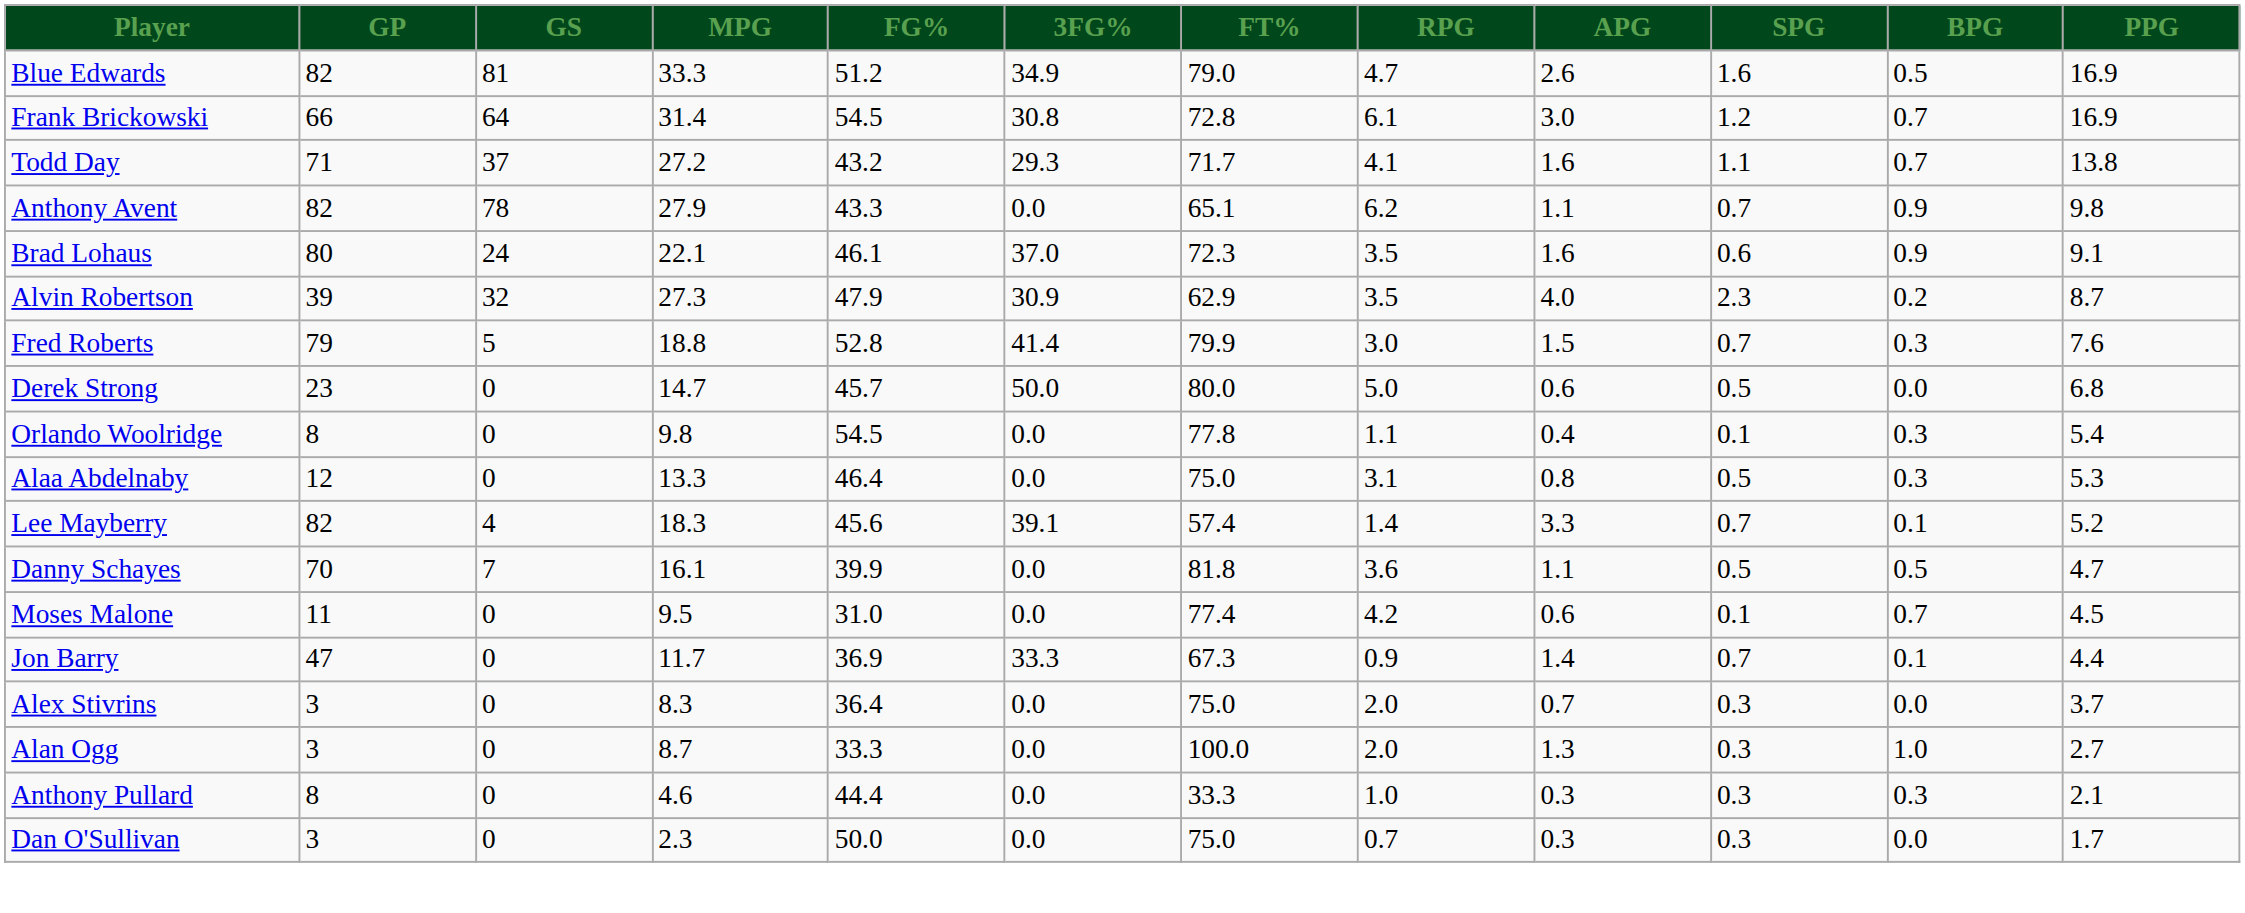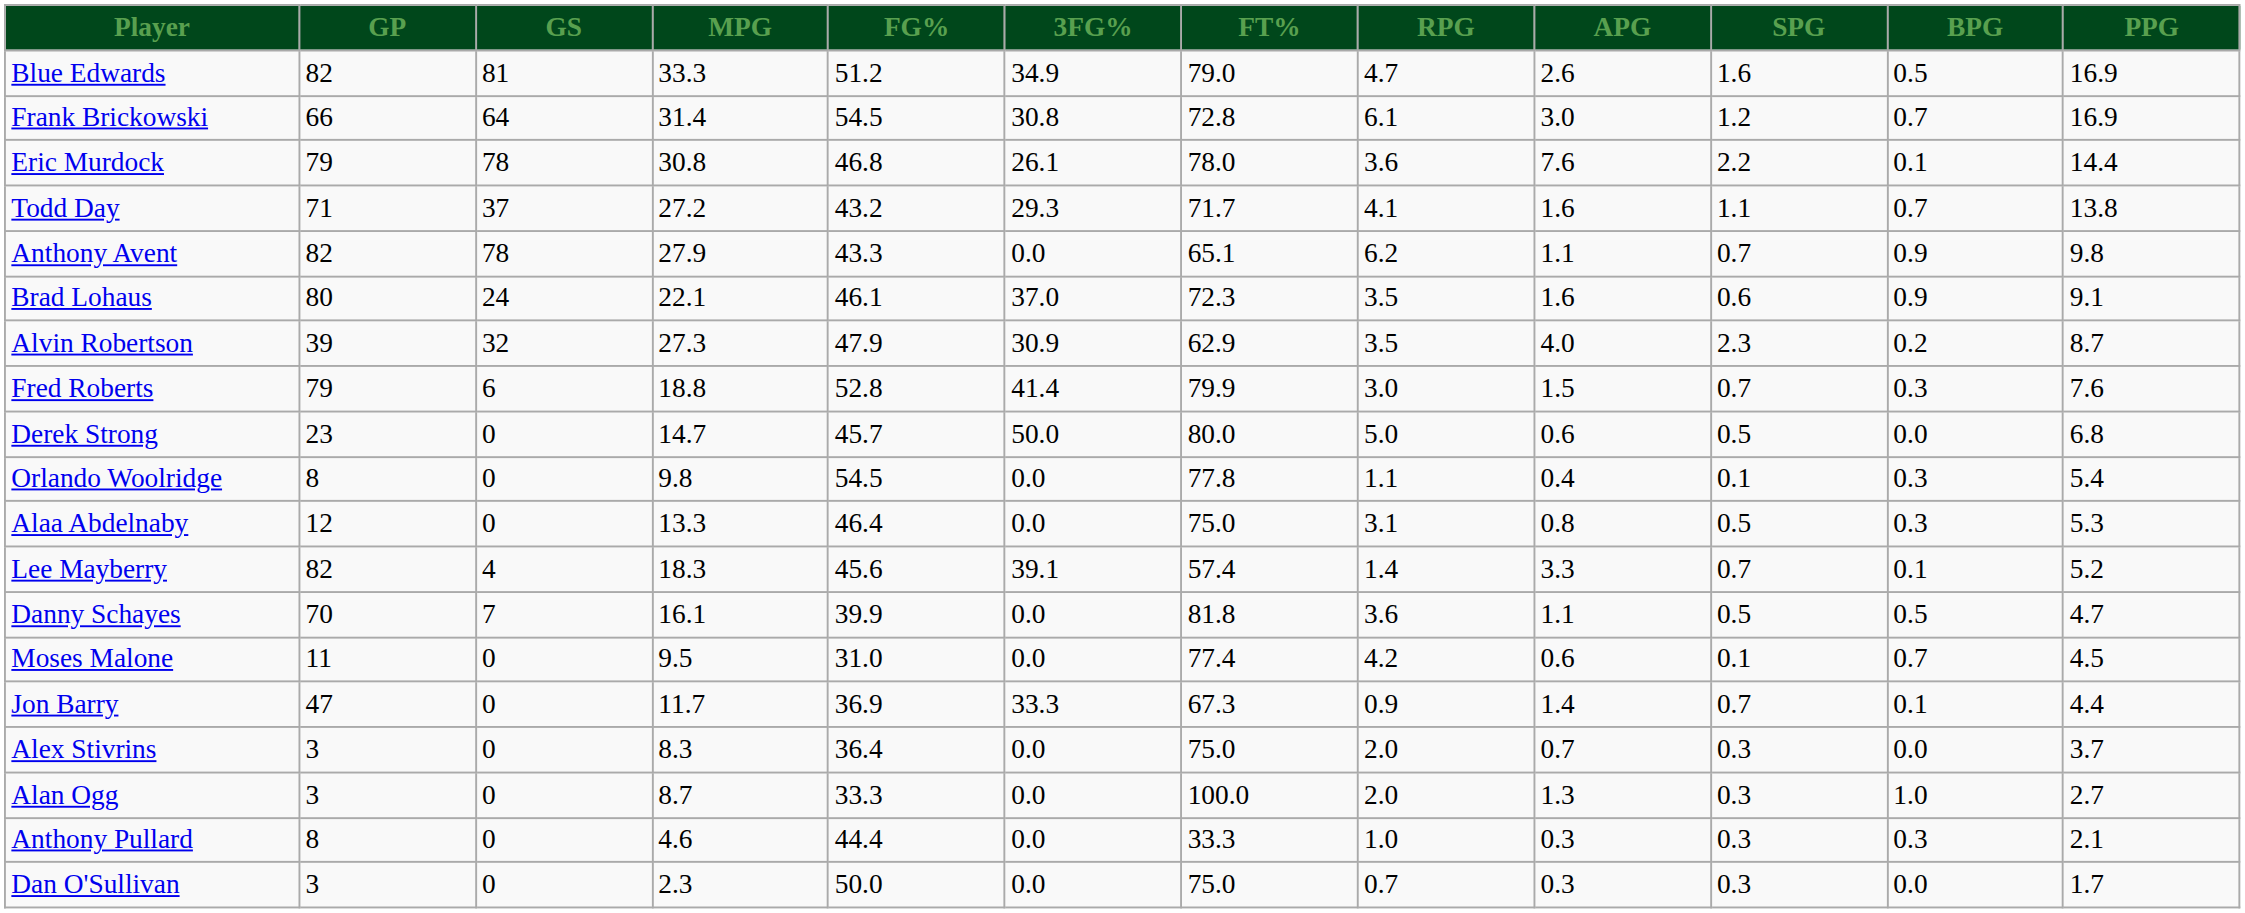+ row: Eric Murdock | 79 | 78 | 30.8 | 46.8 | 26.1 | 78.0 | 3.6 | 7.6 | 2.2 | 0.1 | 14.4
Fred Roberts | GS: 5 -> 6
